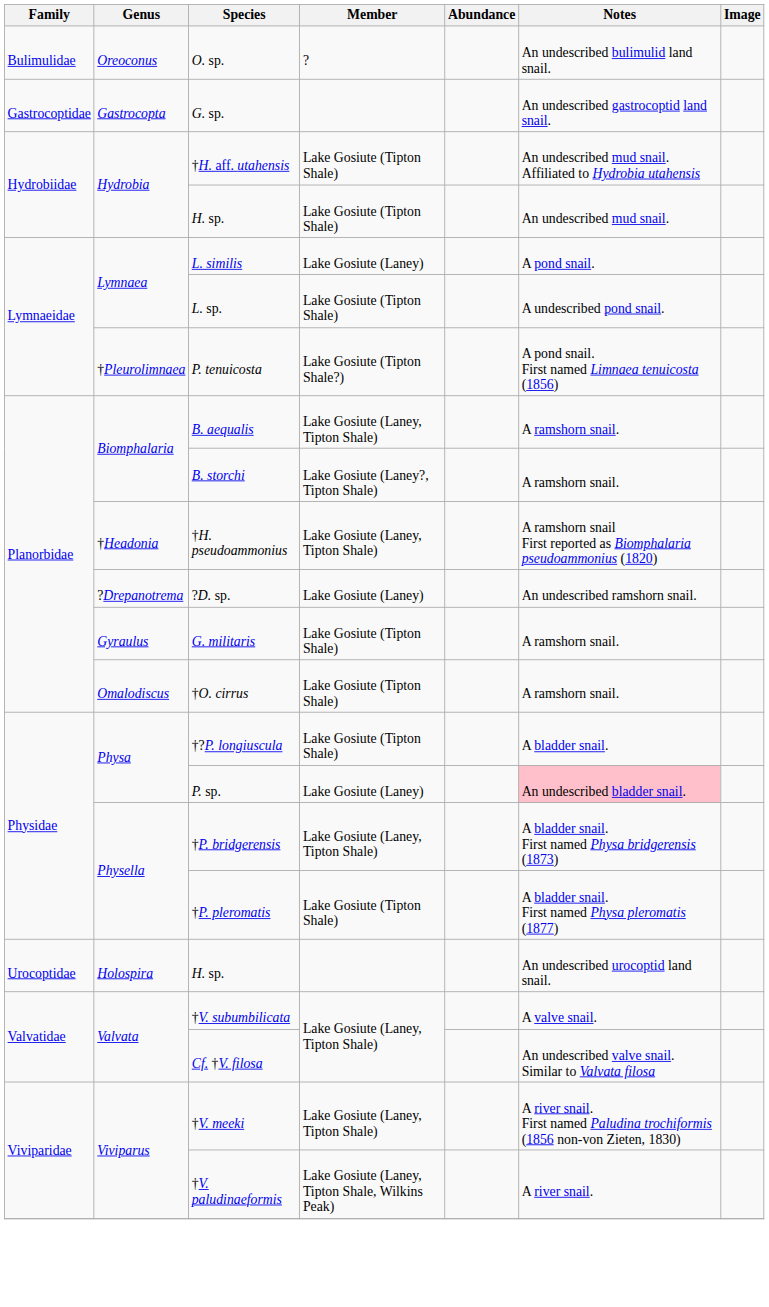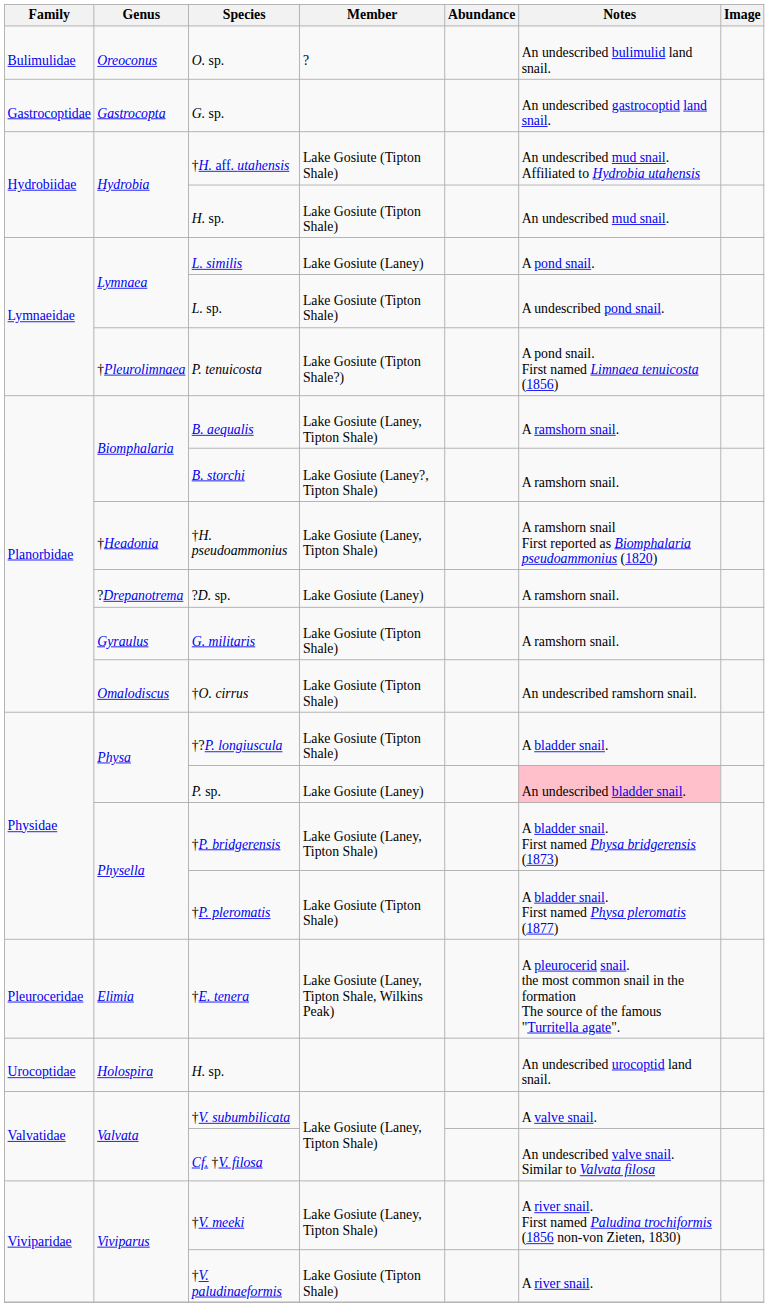?D. sp. | Notes: An undescribed ramshorn snail. -> A ramshorn snail.
†O. cirrus | Notes: A ramshorn snail. -> An undescribed ramshorn snail.
+ row: Pleuroceridae | Elimia | †E. tenera | Lake Gosiute (Laney, Tipton Shale, Wilkins Peak) | A pleurocerid snail. the most common snail in the formation The source of the famous "Turritella agate".
†V. paludinaeformis | Member: Lake Gosiute (Laney, Tipton Shale, Wilkins Peak) -> Lake Gosiute (Tipton Shale)
